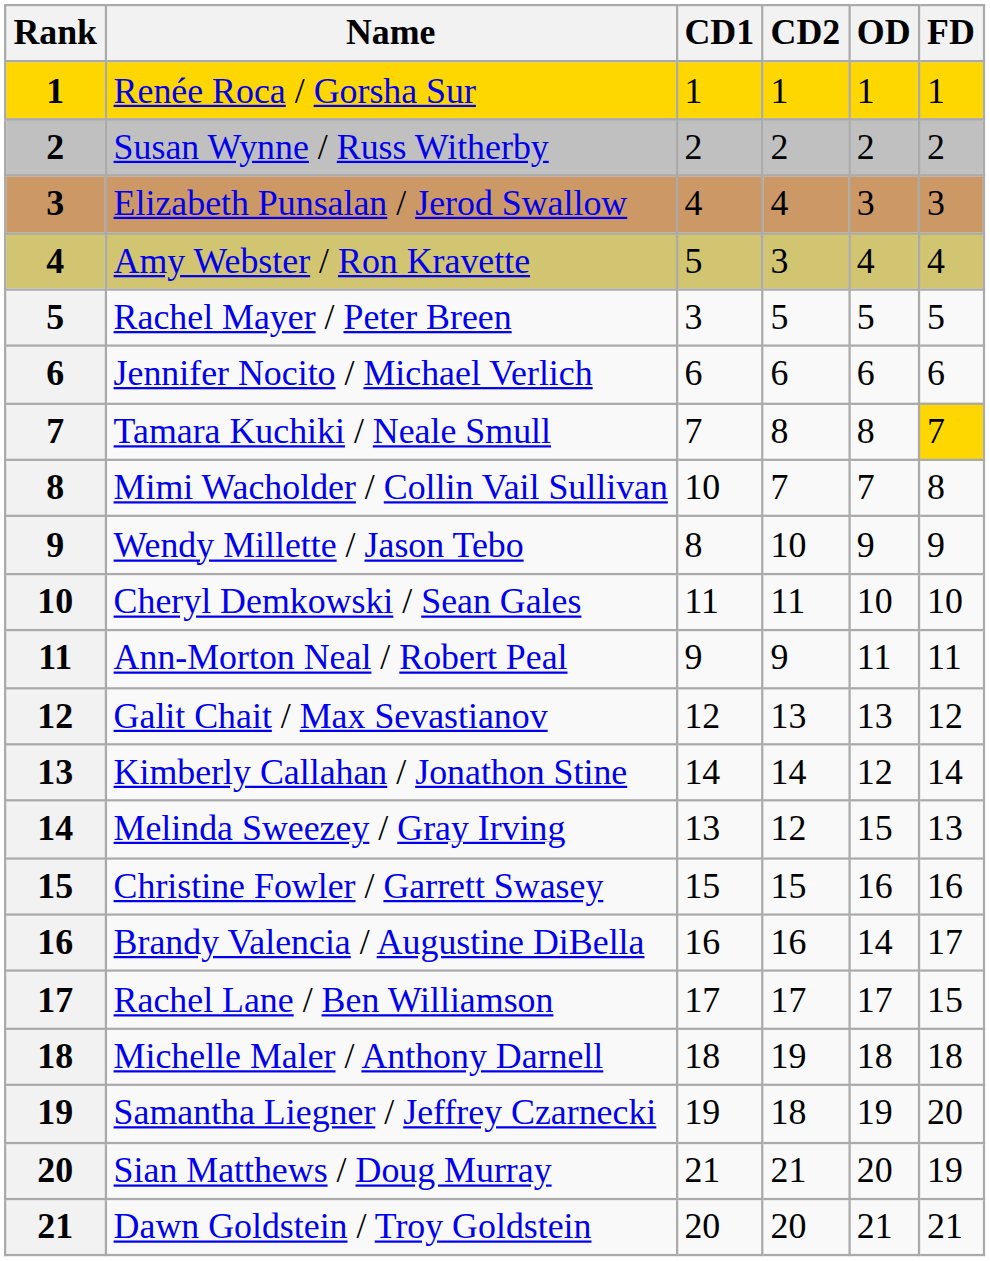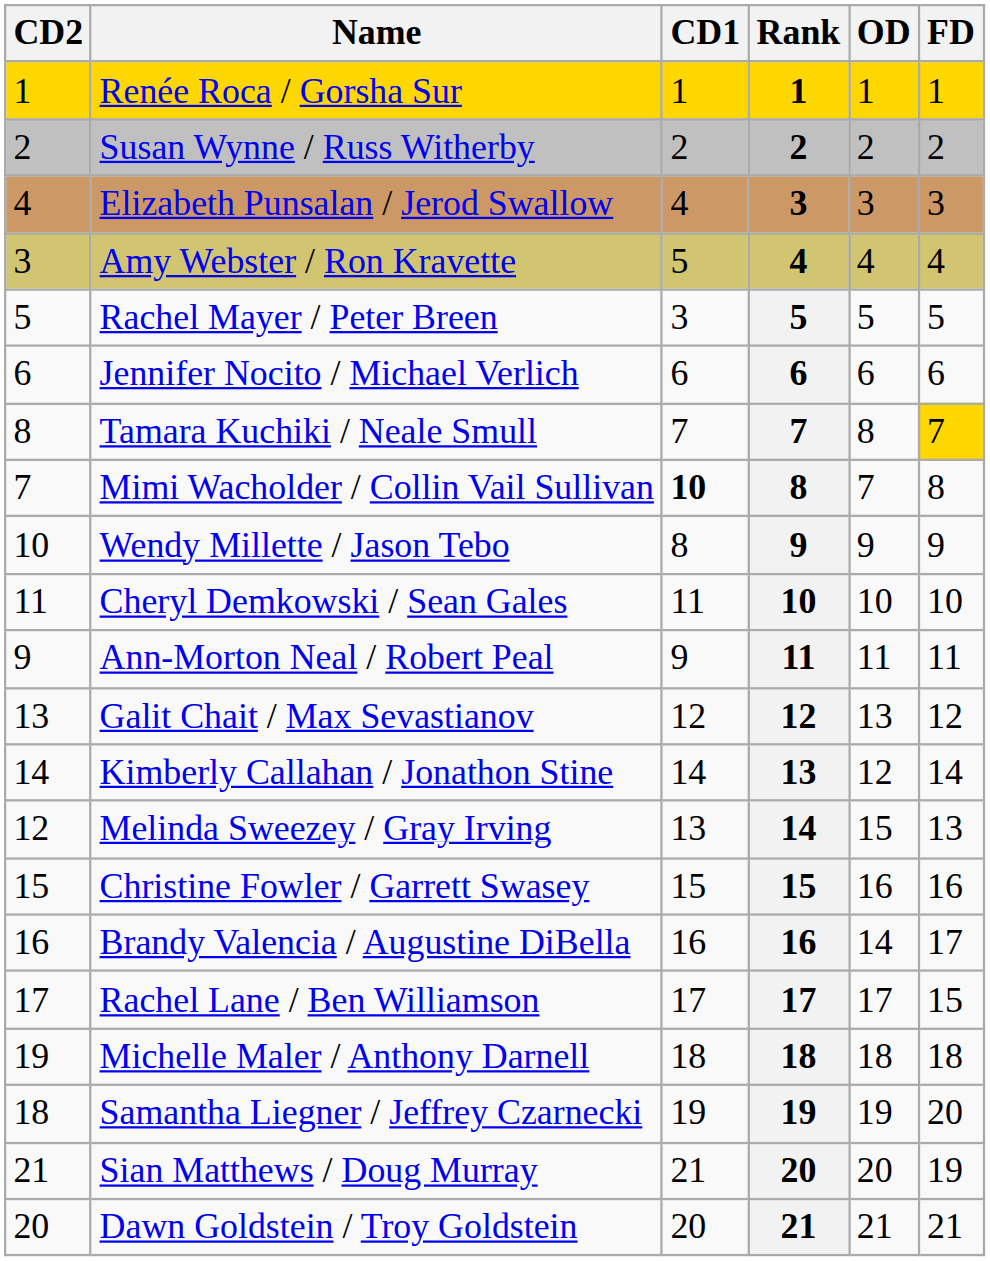columns swapped: Rank <-> CD2
Mimi Wacholder / Collin Vail Sullivan | CD1: normal -> bold
